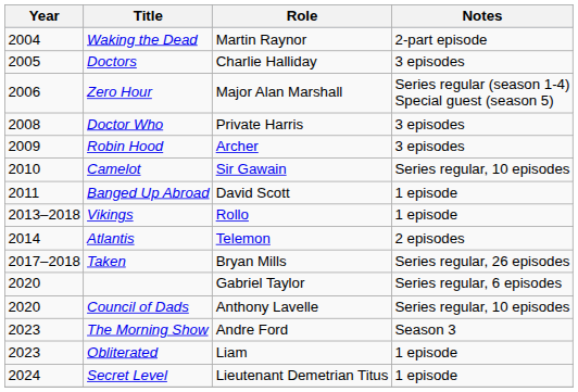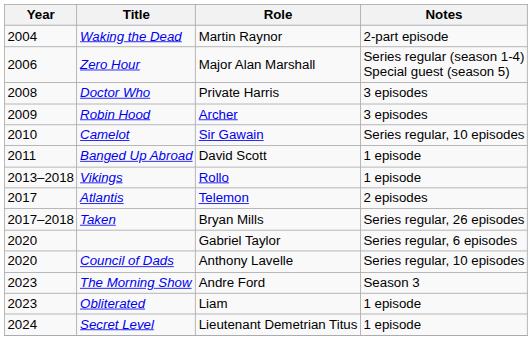- row: 2005 | Doctors | Charlie Halliday | 3 episodes
Atlantis | Year: 2014 -> 2017
